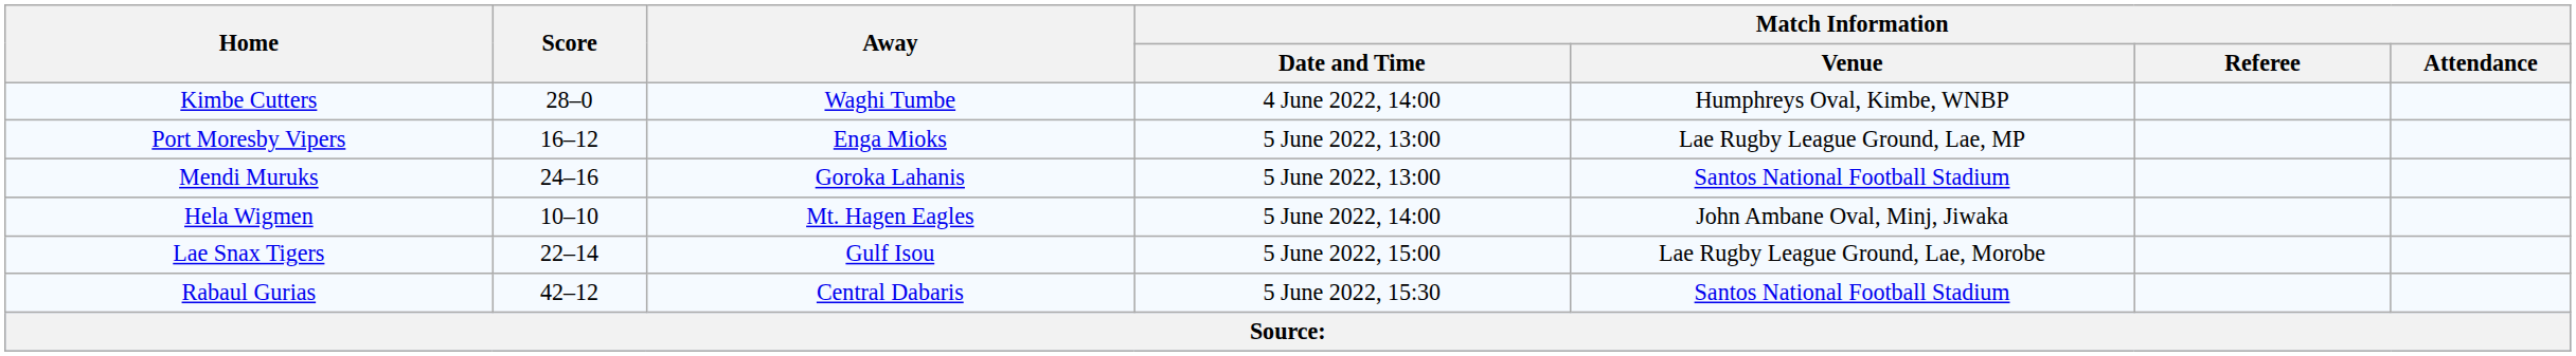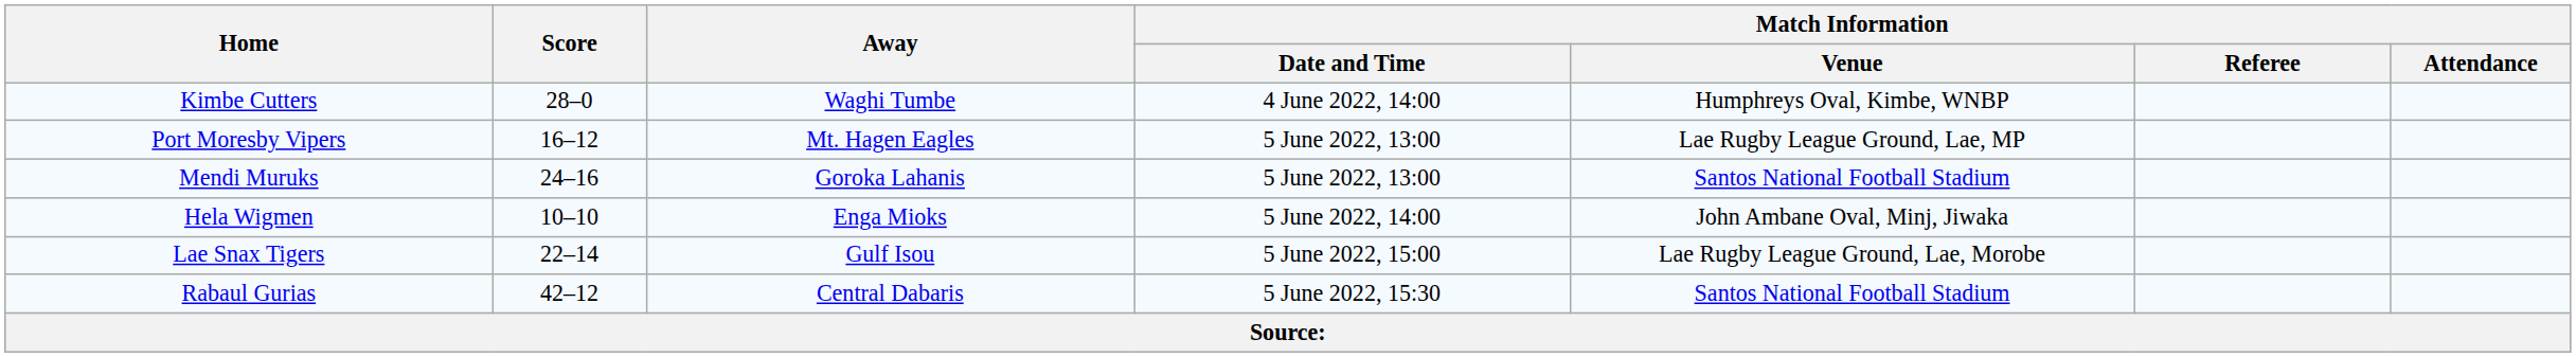Port Moresby Vipers | Away: Enga Mioks -> Mt. Hagen Eagles
Hela Wigmen | Away: Mt. Hagen Eagles -> Enga Mioks
